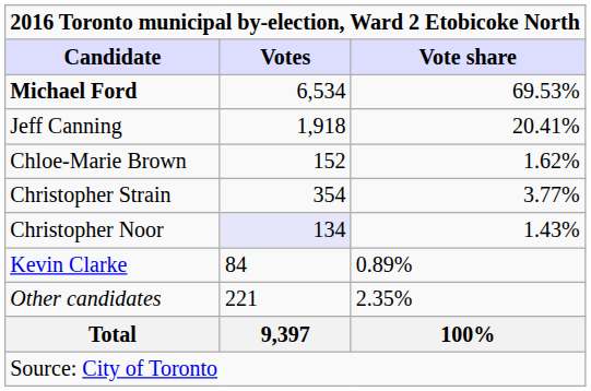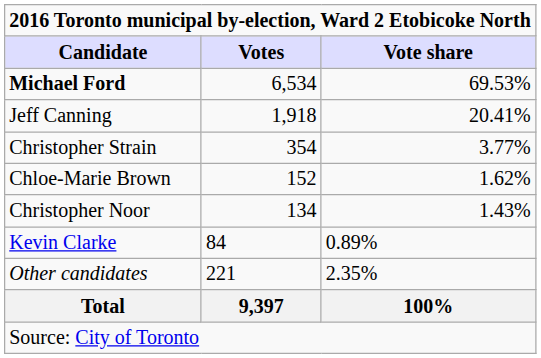rows swapped: Christopher Strain <-> Chloe-Marie Brown
Christopher Noor | Votes: lavender background -> no background
